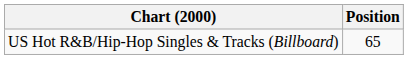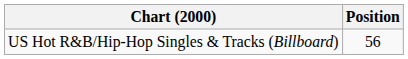US Hot R&B/Hip-Hop Singles & Tracks (Billboard) | Position: 65 -> 56
